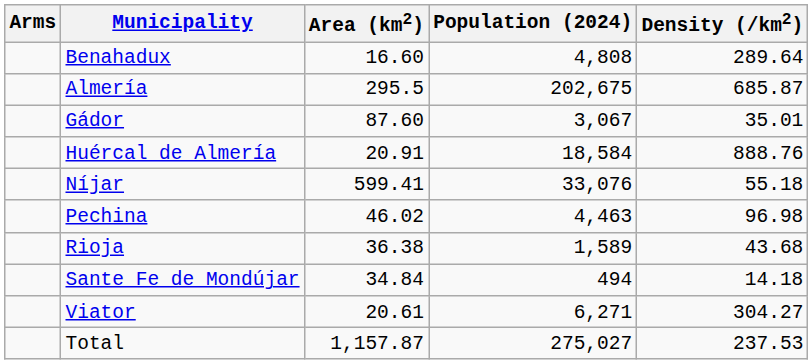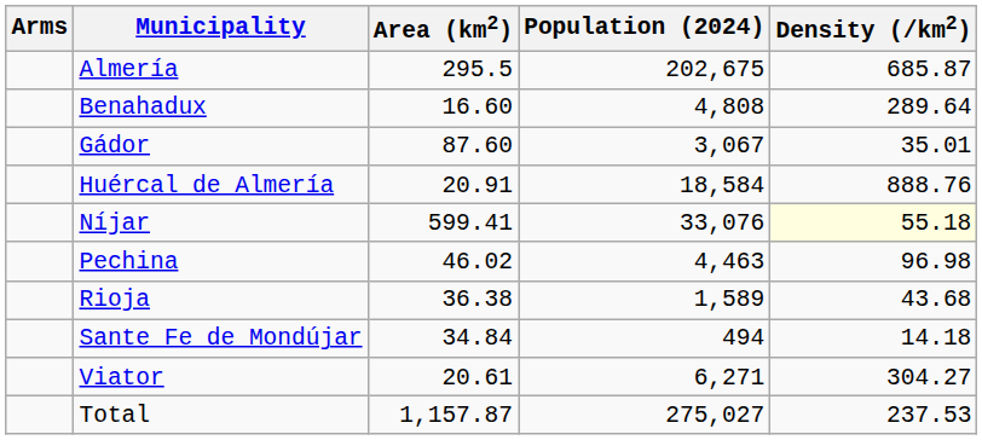rows swapped: Almería <-> Benahadux
Níjar | Density (/km2): no background -> lightyellow background
